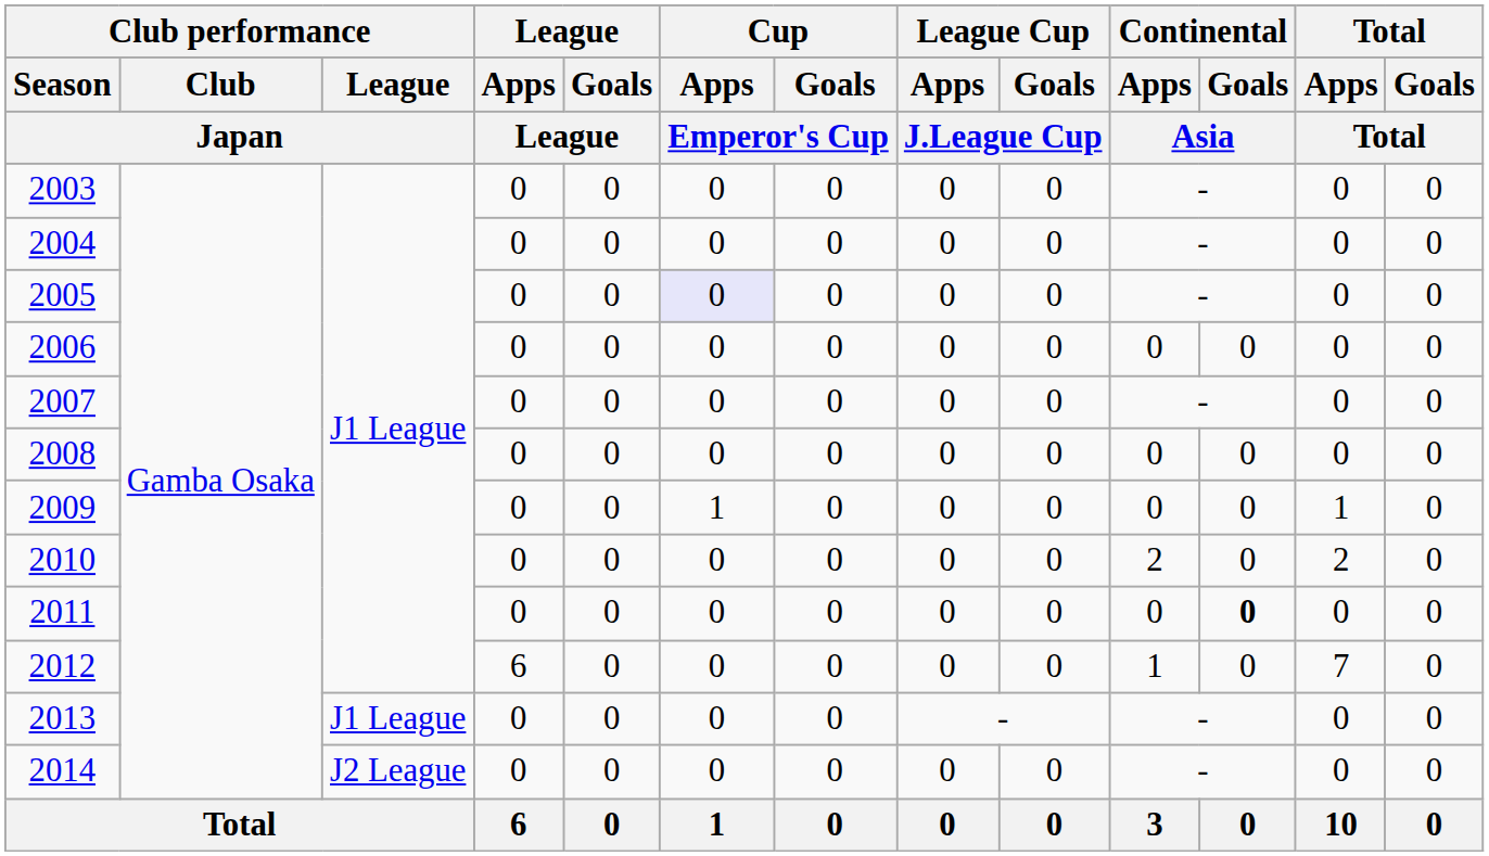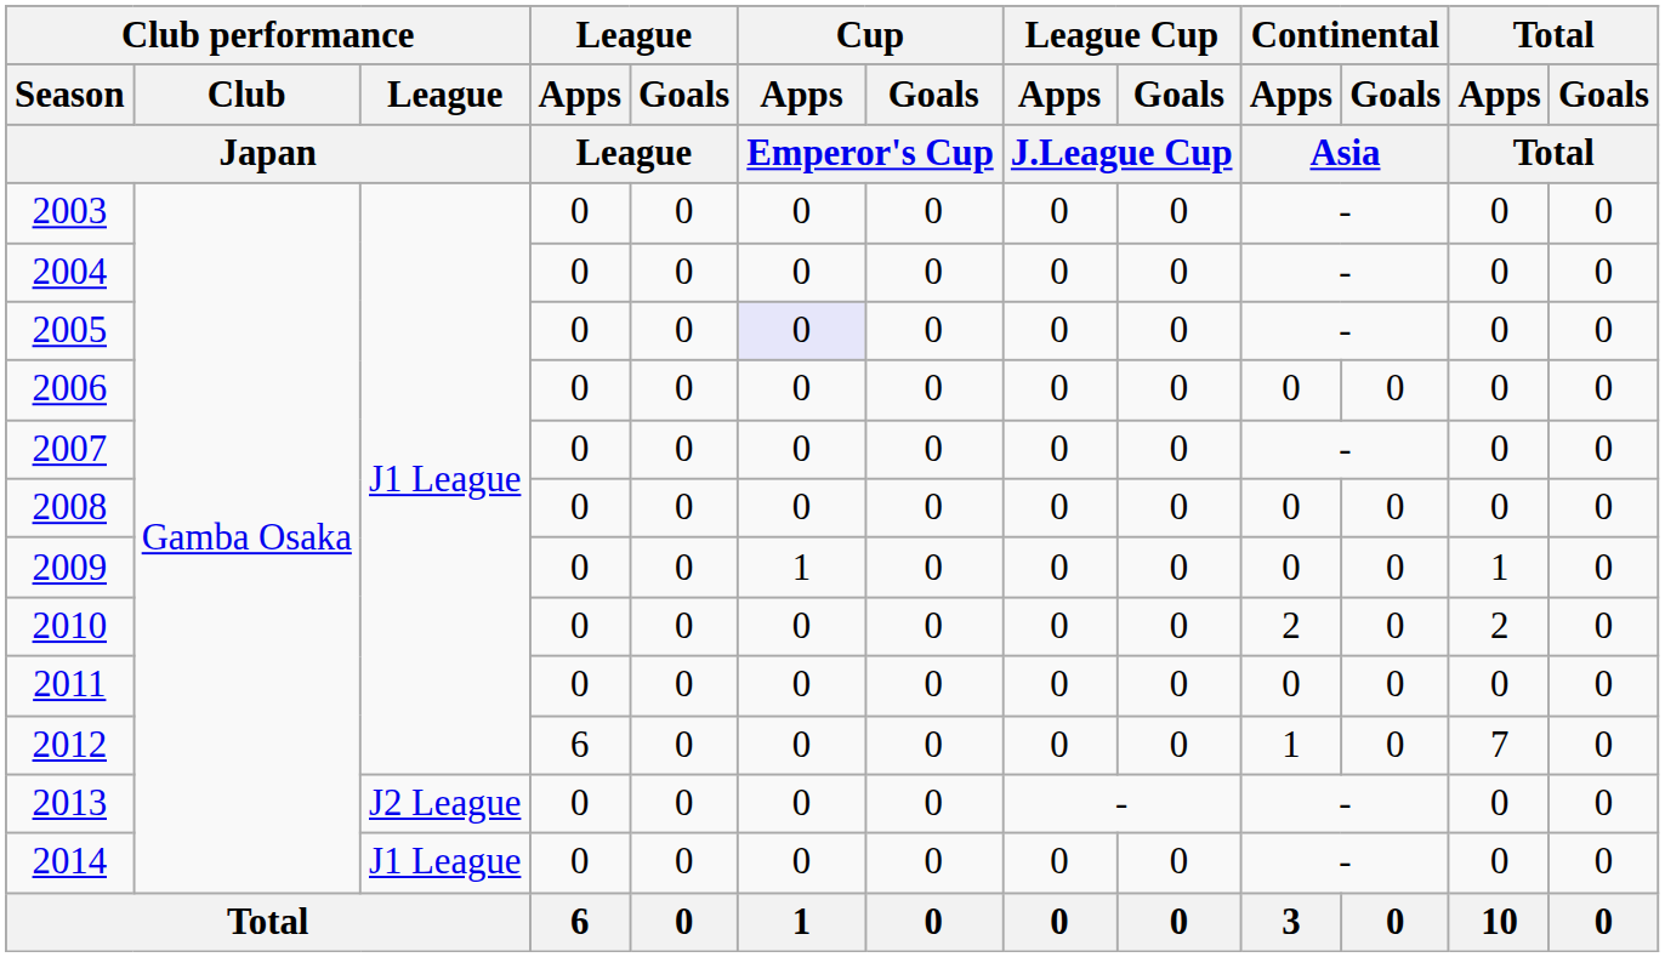2011 | Continental / Goals / Asia: bold -> normal
2013 | Club performance / League / Japan: J1 League -> J2 League
2014 | Club performance / League / Japan: J2 League -> J1 League
